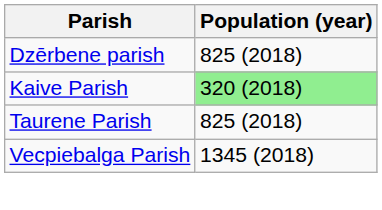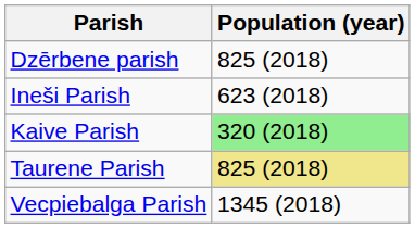+ row: Ineši Parish | 623 (2018)
Taurene Parish | Population (year): no background -> khaki background
